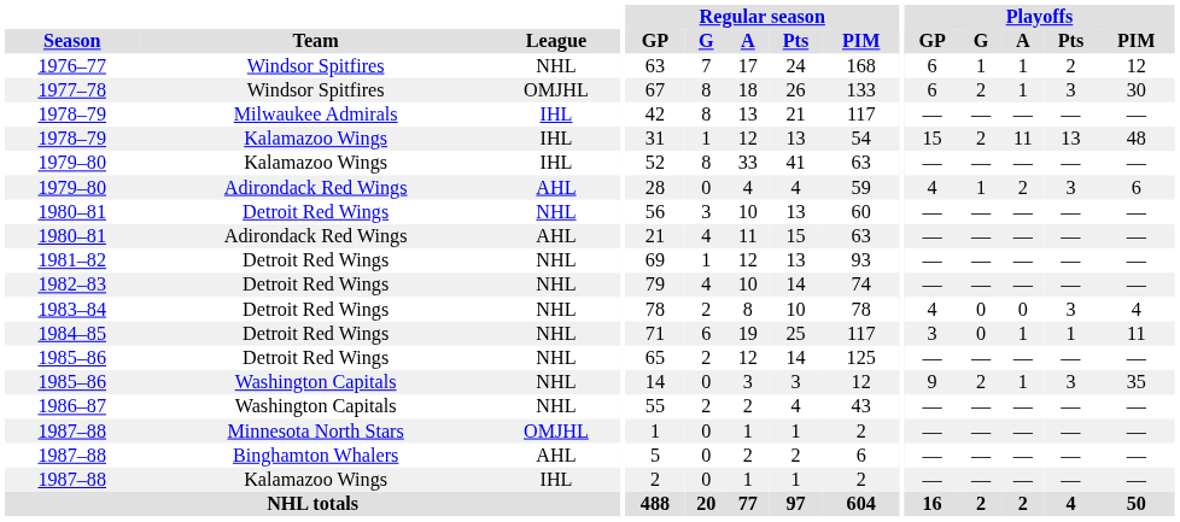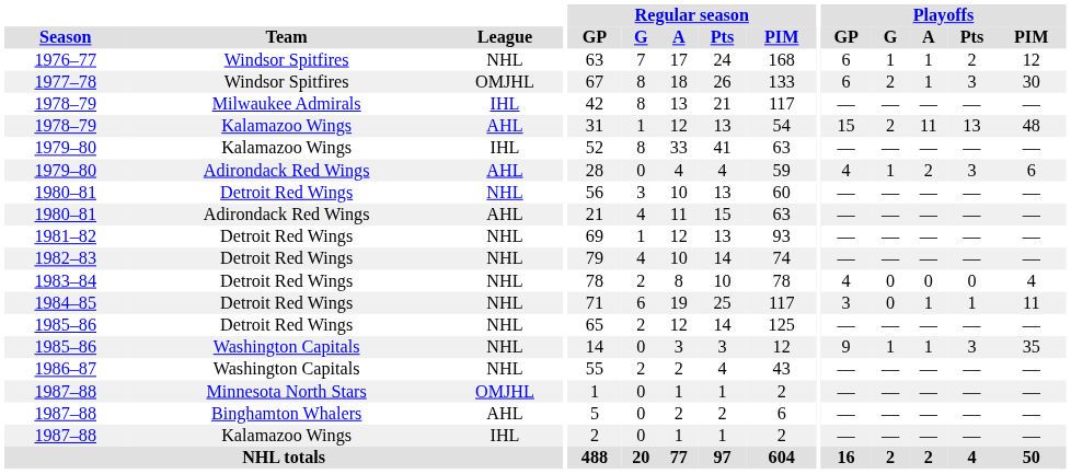1978–79 / Kalamazoo Wings | League: IHL -> AHL
1983–84 | Playoffs / Pts: 3 -> 0
1985–86 / Washington Capitals | Playoffs / G: 2 -> 1
